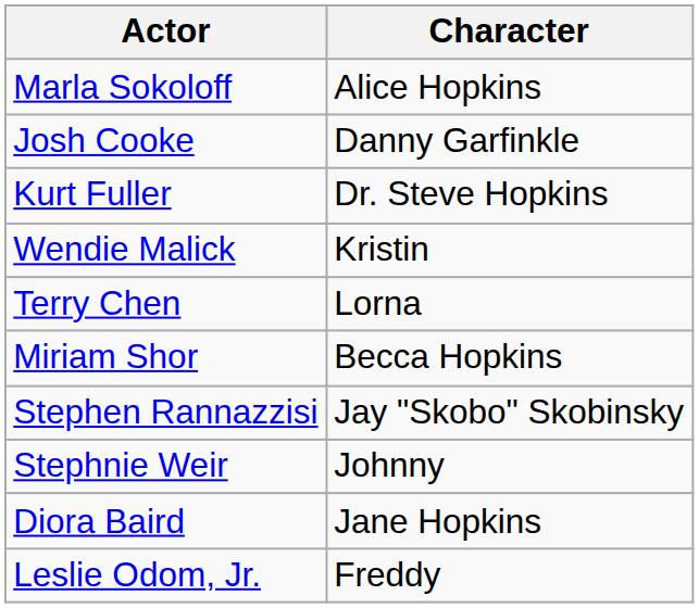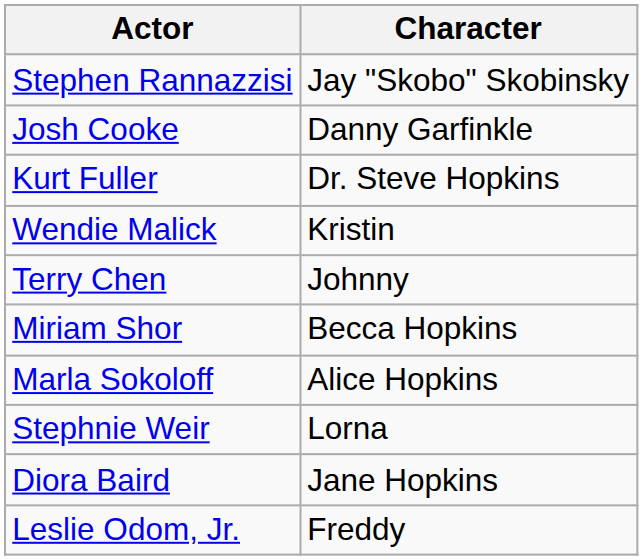rows swapped: Marla Sokoloff <-> Stephen Rannazzisi
Terry Chen | Character: Lorna -> Johnny
Stephnie Weir | Character: Johnny -> Lorna
